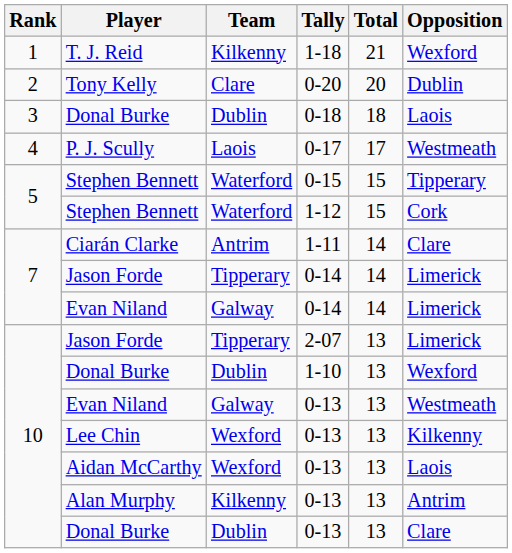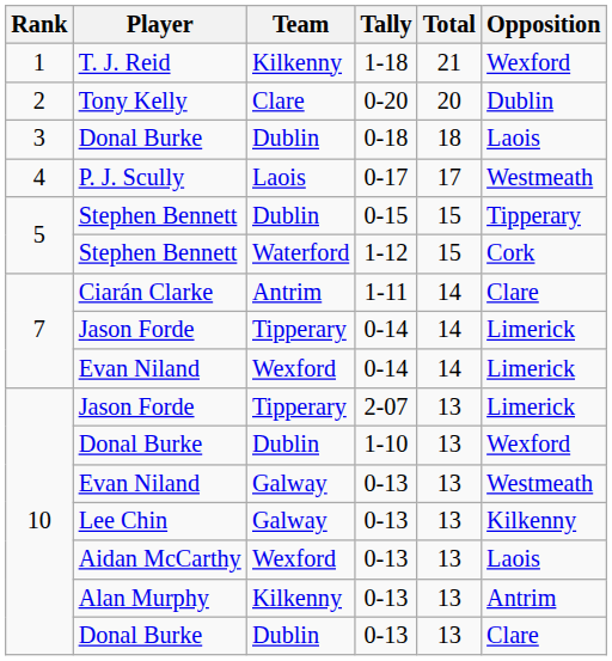Stephen Bennett / 0-15 | Team: Waterford -> Dublin
Evan Niland / 0-14 | Team: Galway -> Wexford
Lee Chin | Team: Wexford -> Galway
